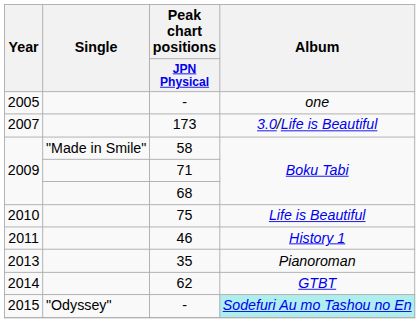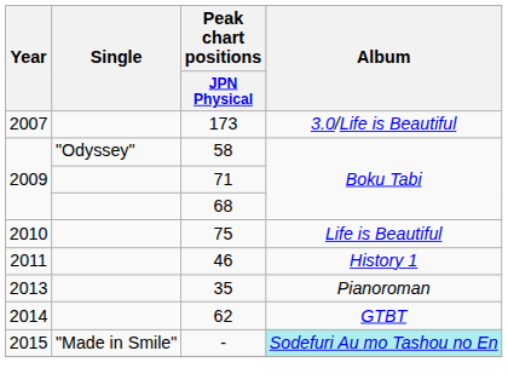- row: 2005 | - | one
58 | Single: "Made in Smile" -> "Odyssey"
2015 / - | Single: "Odyssey" -> "Made in Smile"
